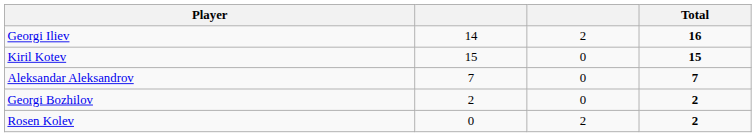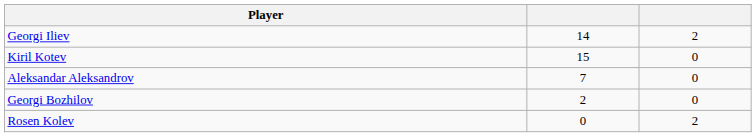- column: Total | 16 | 15 | 7 | 2 | 2
